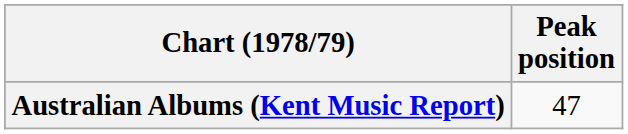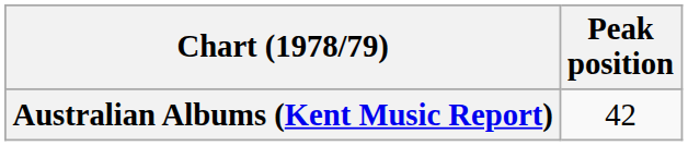Australian Albums (Kent Music Report) | Peak position: 47 -> 42
